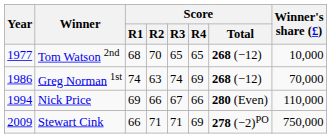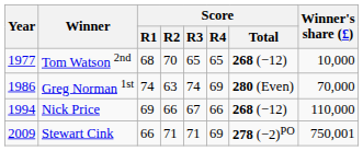Greg Norman 1st | Score / Total: 268 (−12) -> 280 (Even)
Nick Price | Score / Total: 280 (Even) -> 268 (−12)
Stewart Cink | Winner's share (£): 750,000 -> 750,001
